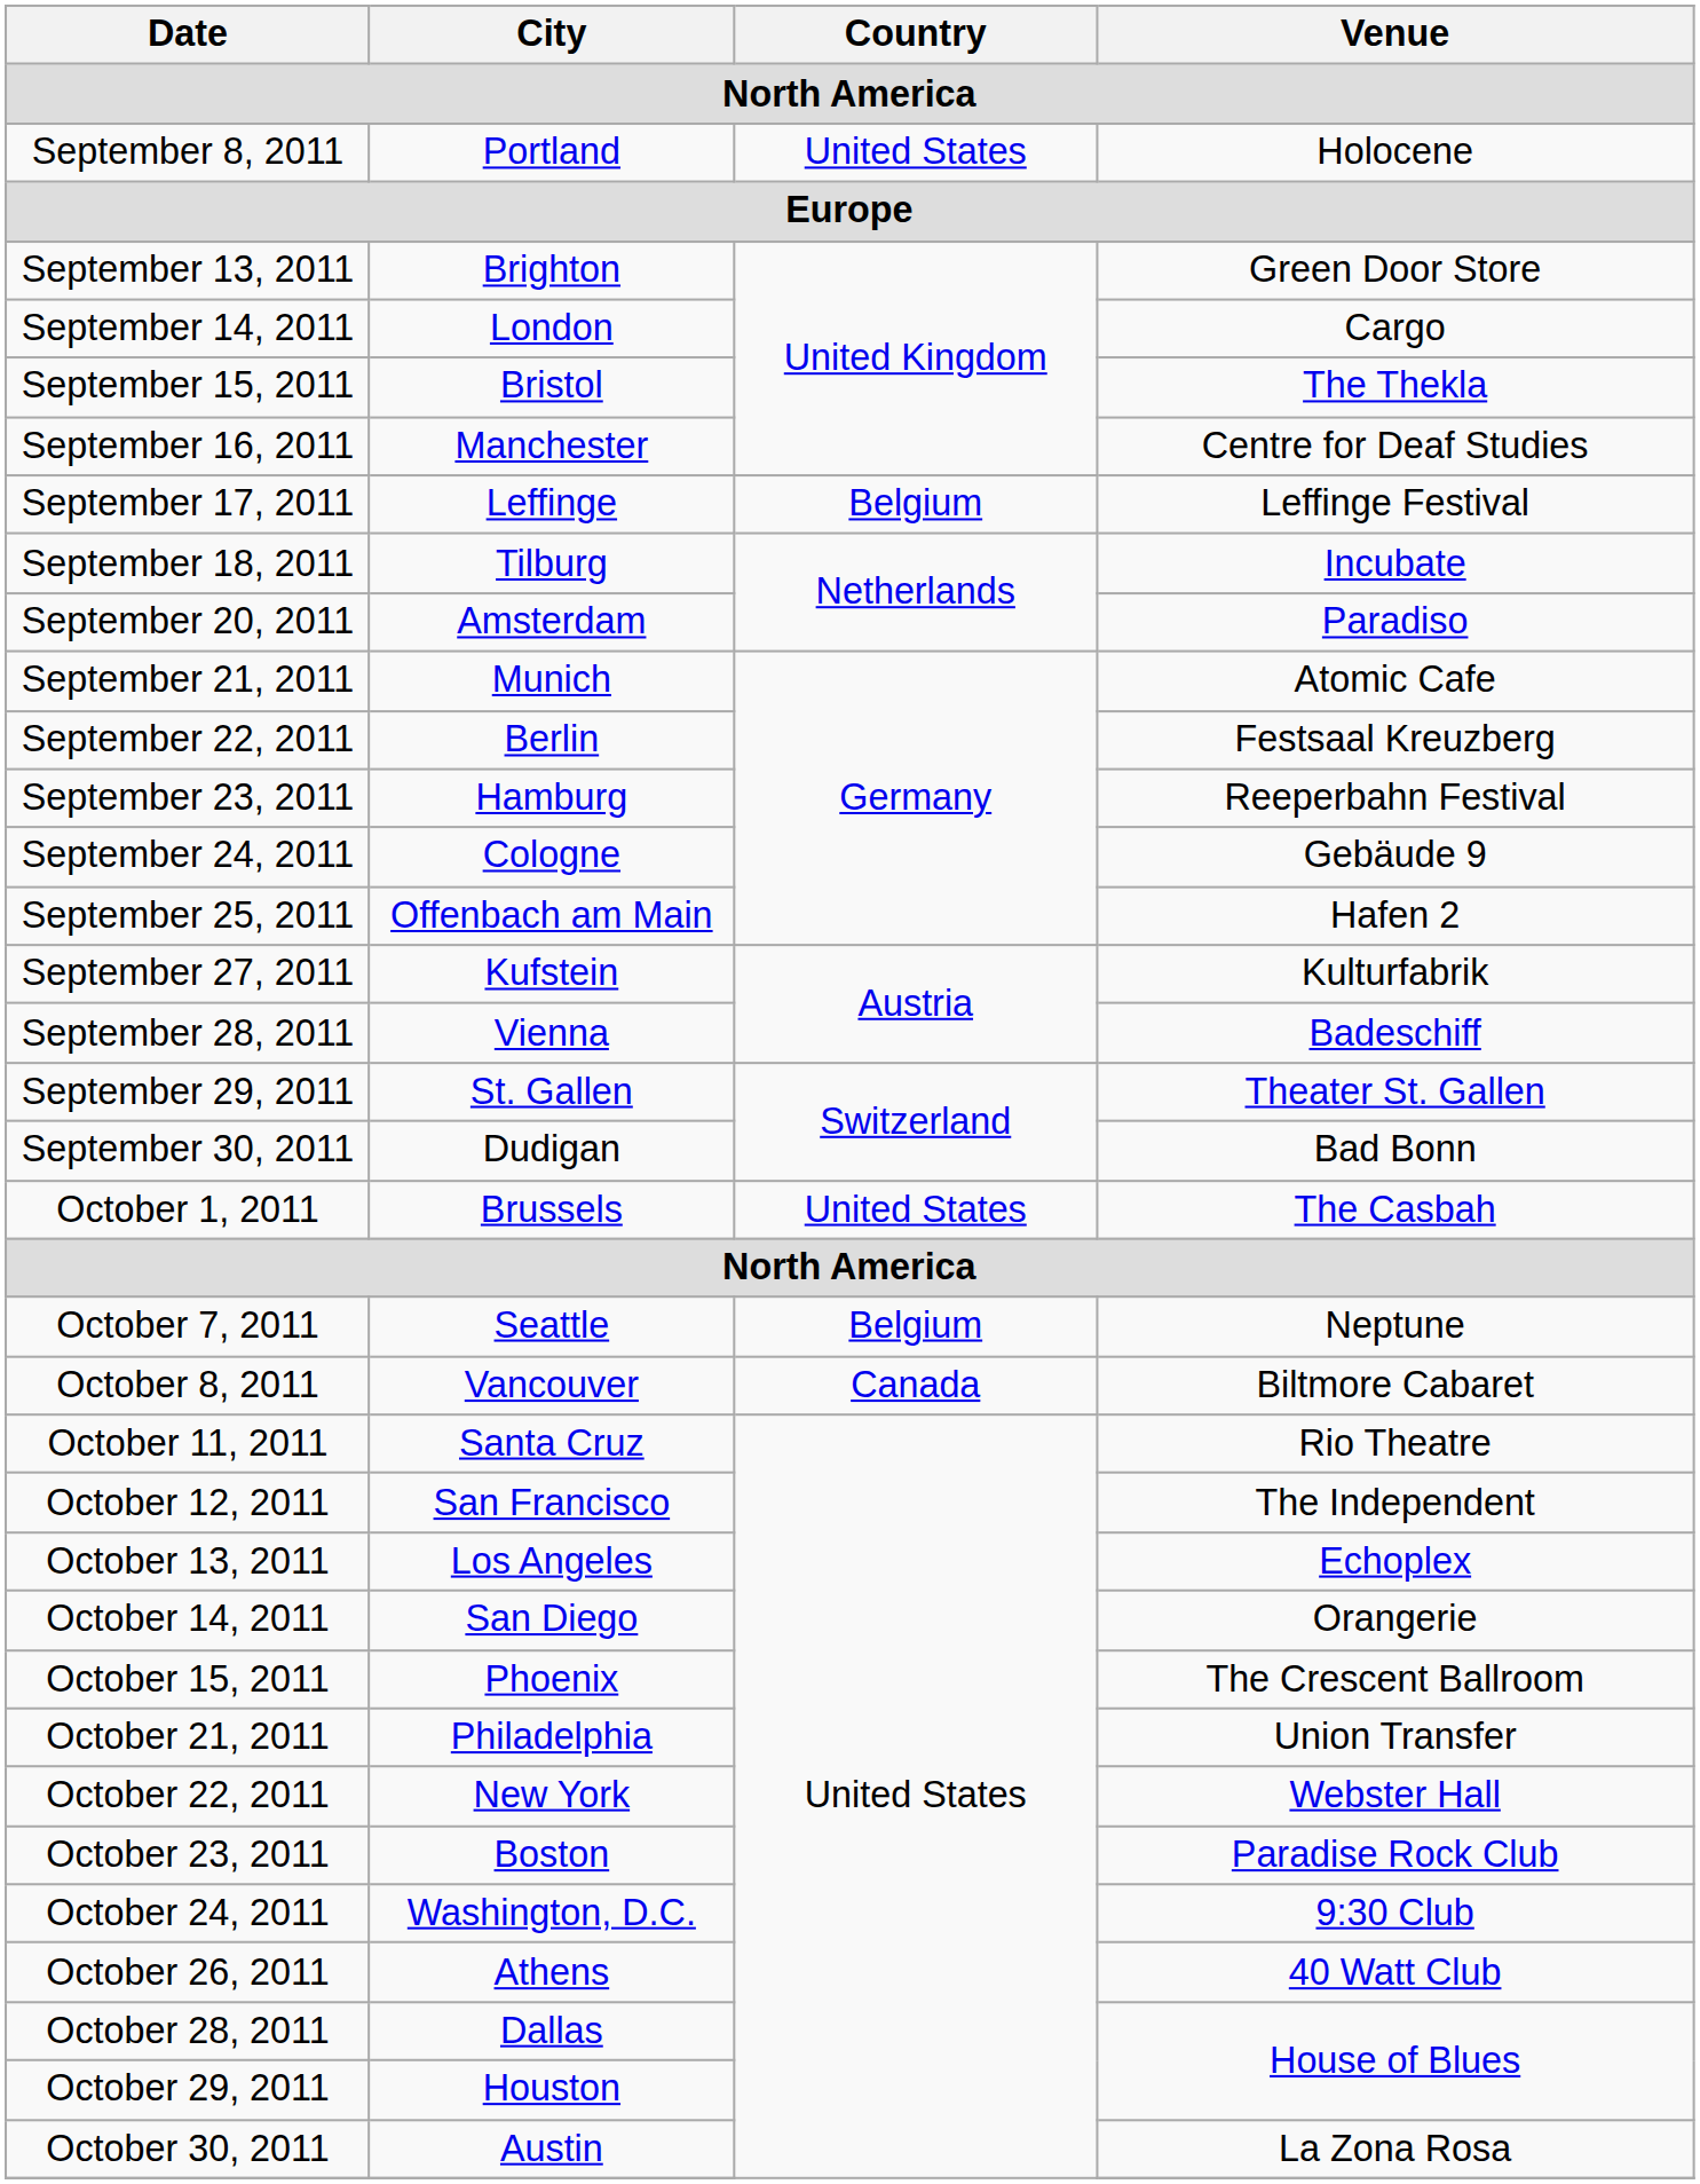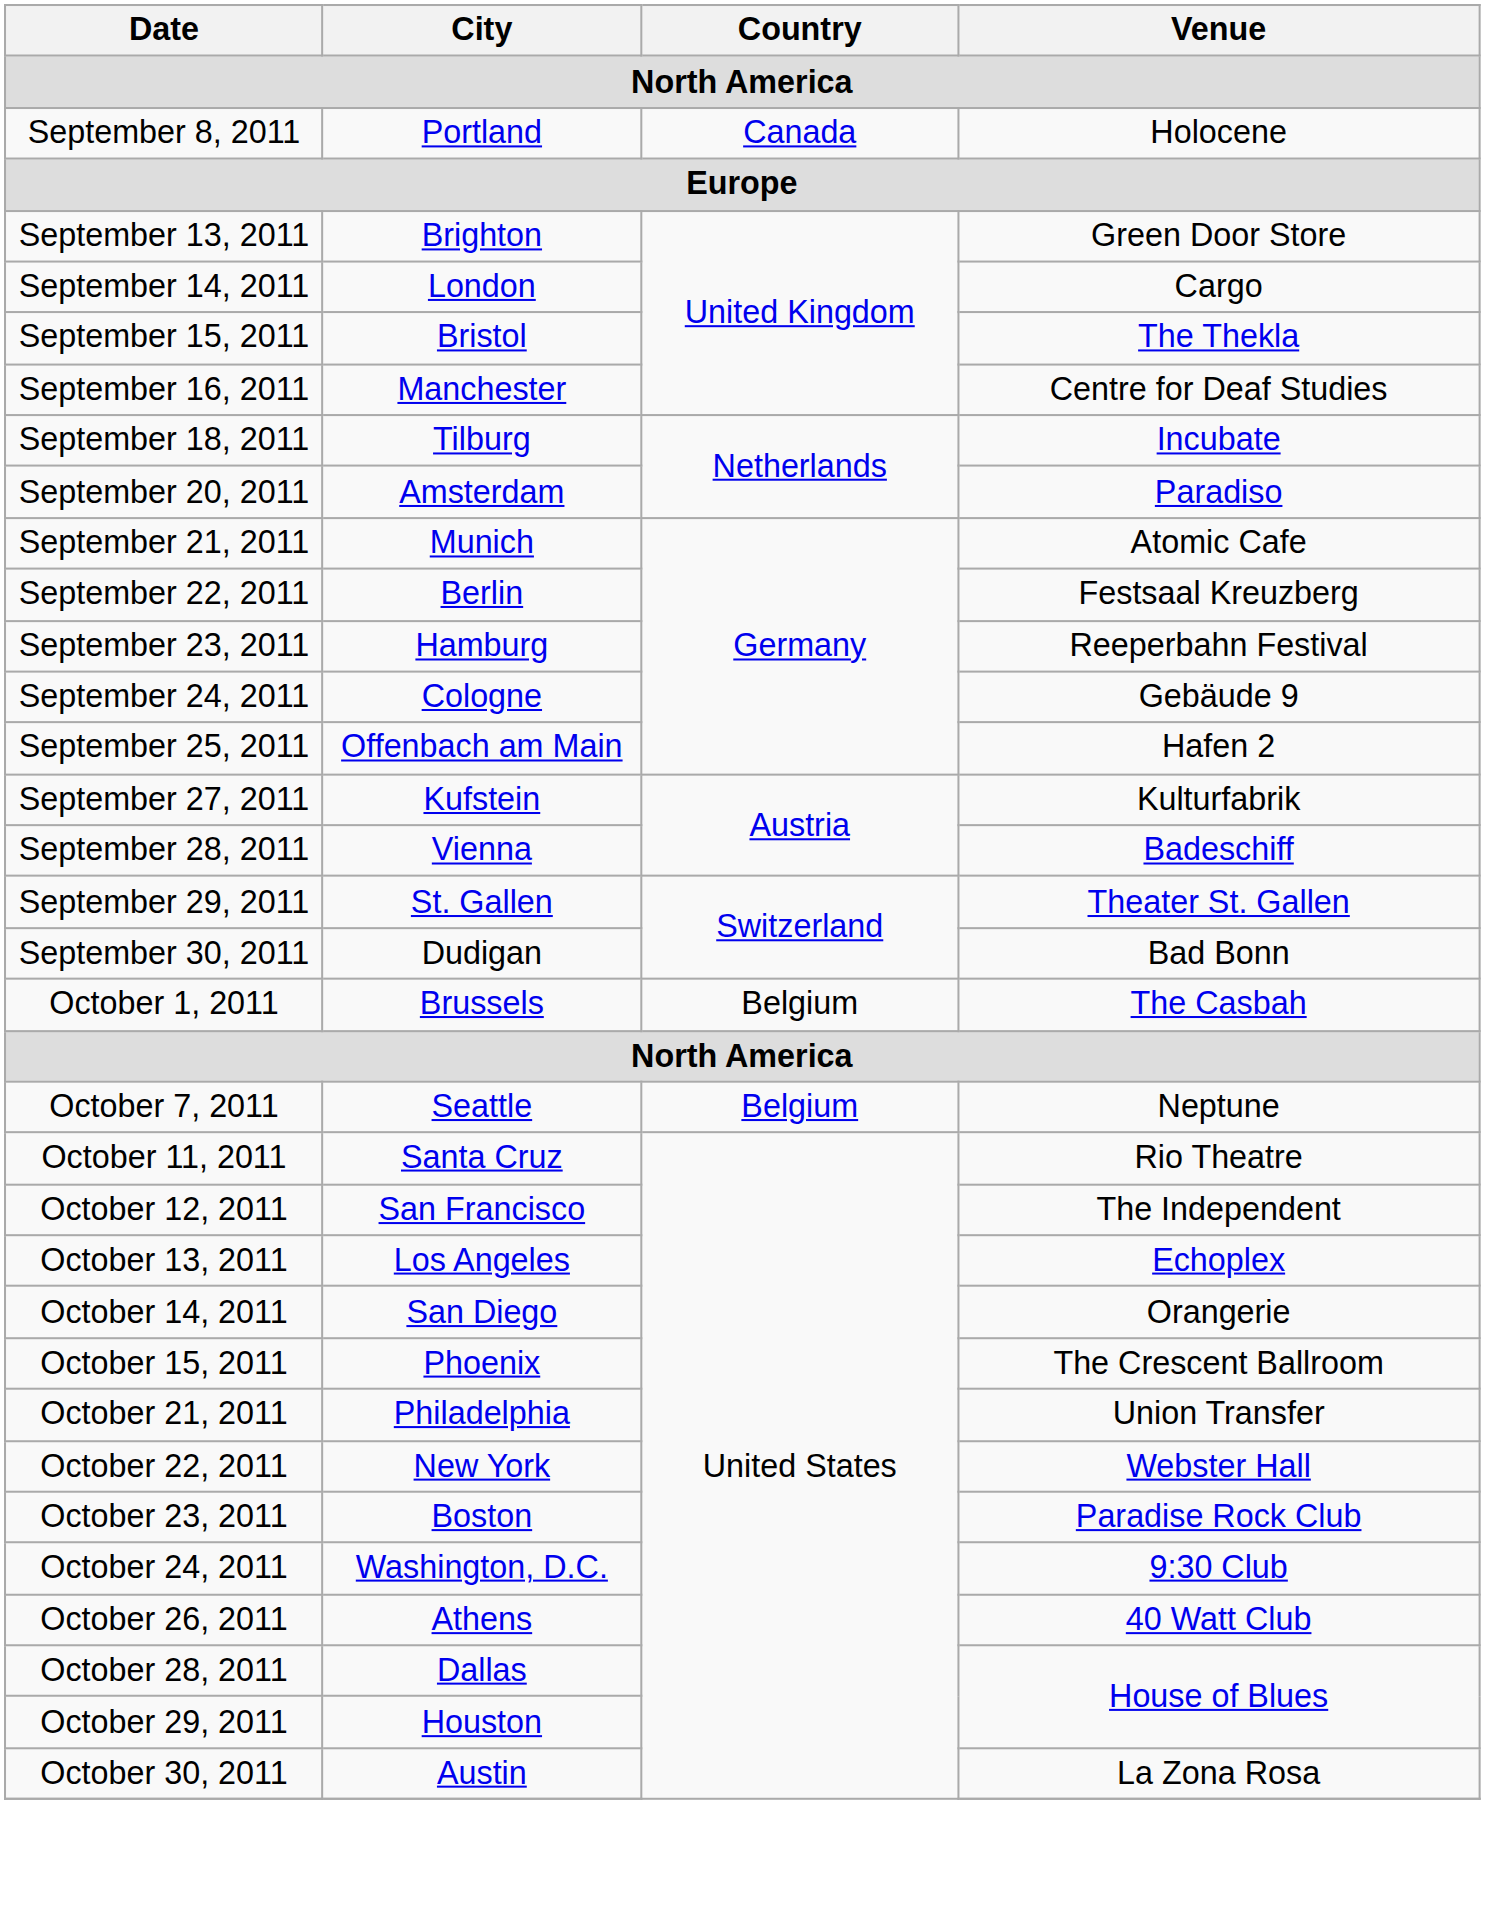September 8, 2011 | Country: United States -> Canada
- row: September 17, 2011 | Leffinge | Belgium | Leffinge Festival
October 1, 2011 | Country: United States -> Belgium
- row: October 8, 2011 | Vancouver | Canada | Biltmore Cabaret
